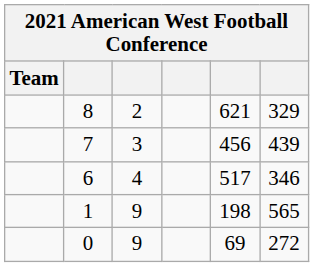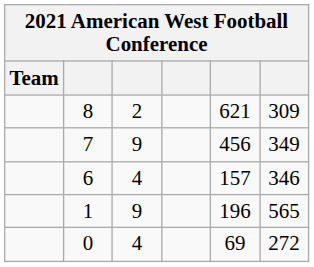8 | column 6: 329 -> 309
7 | column 3: 3 -> 9
7 | column 6: 439 -> 349
6 | column 5: 517 -> 157
1 | column 5: 198 -> 196
0 | column 3: 9 -> 4
